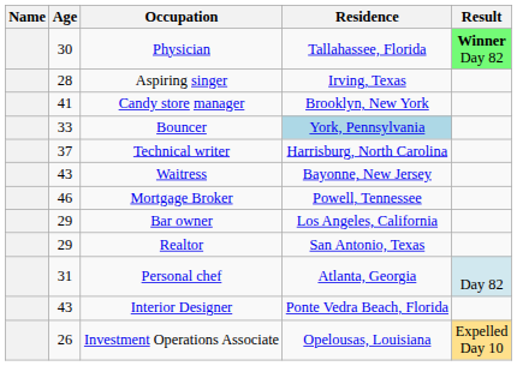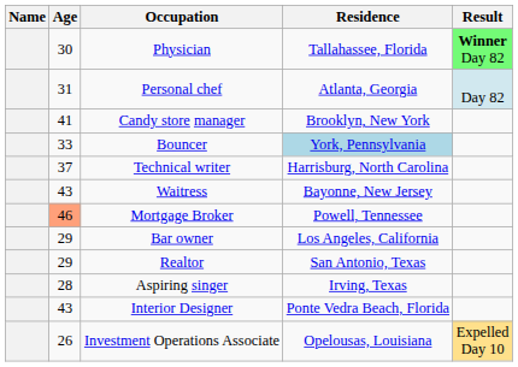rows swapped: Personal chef <-> Aspiring singer
Mortgage Broker | Age: no background -> lightsalmon background
